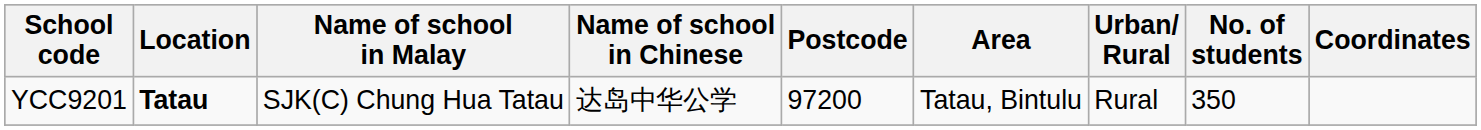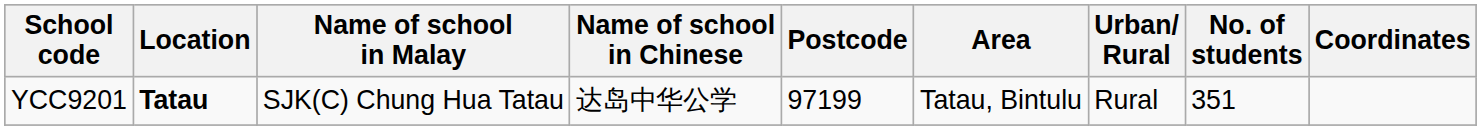YCC9201 | Postcode: 97200 -> 97199
YCC9201 | No. of students: 350 -> 351
